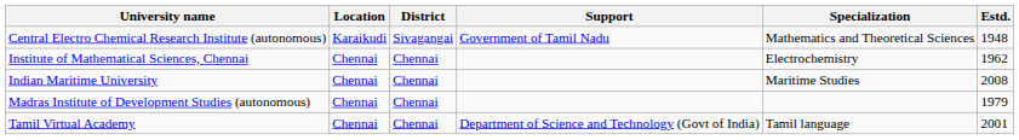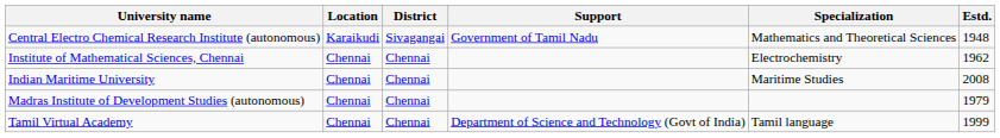Tamil Virtual Academy | Estd.: 2001 -> 1999
